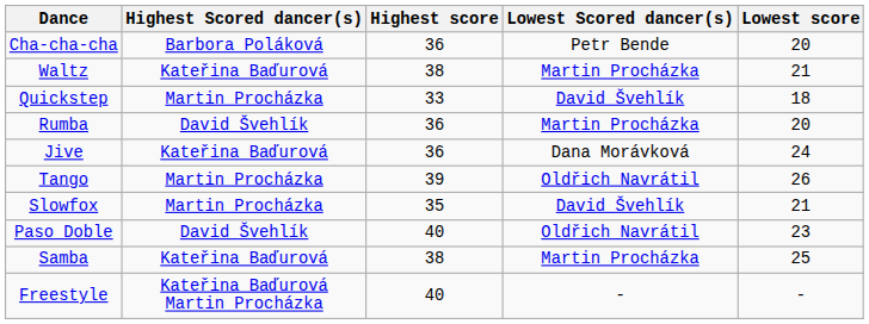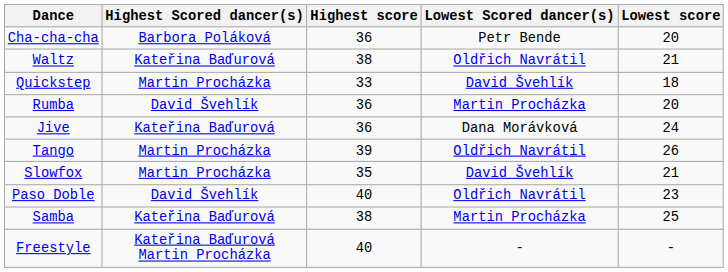Waltz | Lowest Scored dancer(s): Martin Procházka -> Oldřich Navrátil
